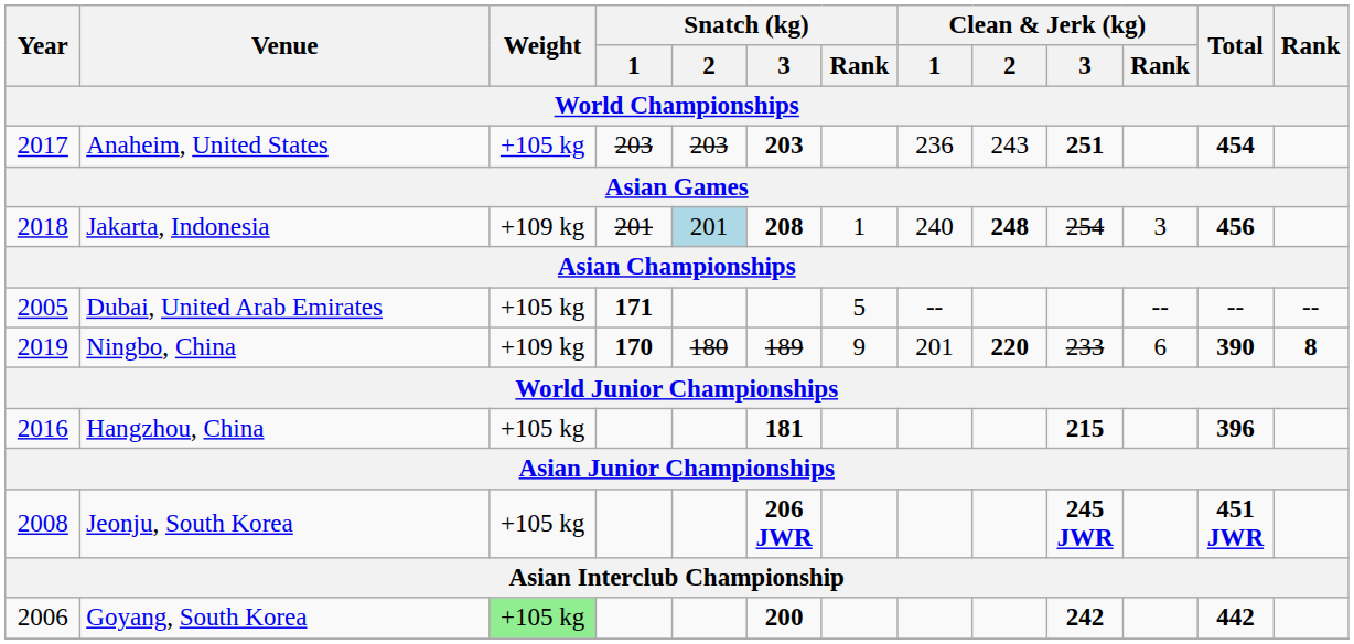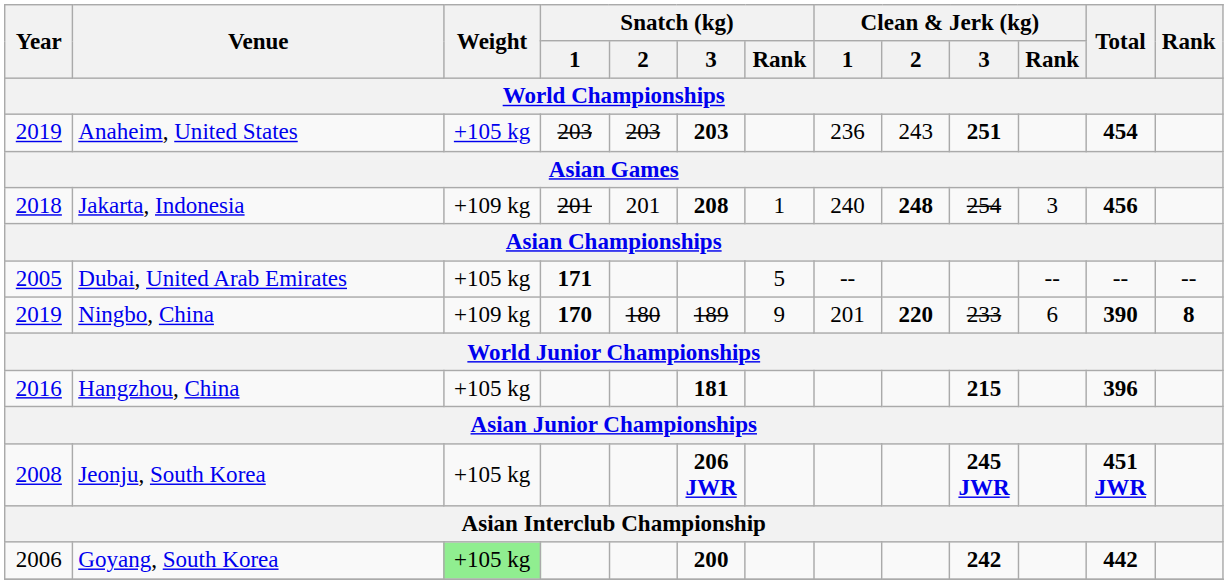Anaheim, United States | Year: 2017 -> 2019
Jakarta, Indonesia | Snatch (kg) / 2: lightblue background -> no background
